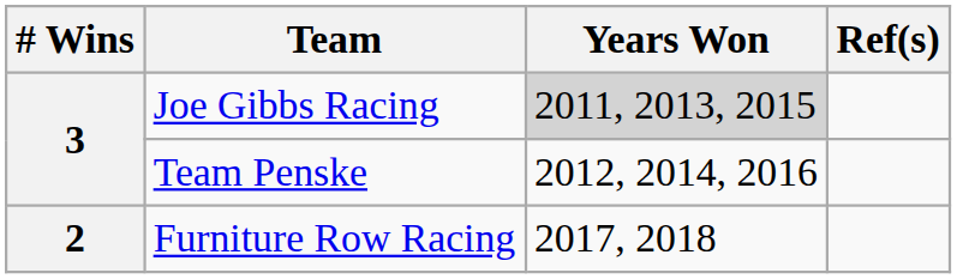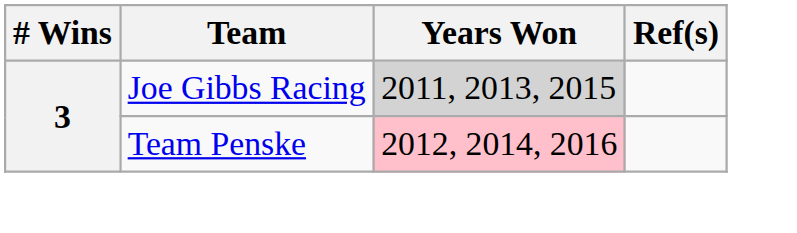Team Penske | Years Won: no background -> pink background
- row: 2 | Furniture Row Racing | 2017, 2018
